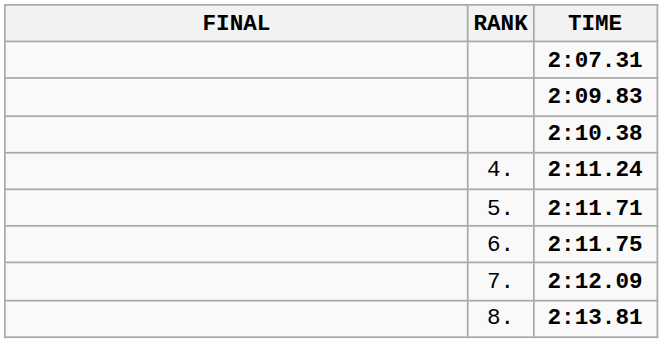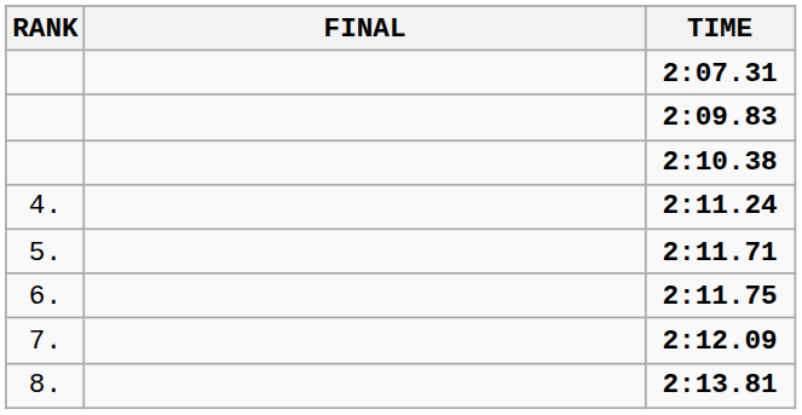columns swapped: RANK <-> FINAL
